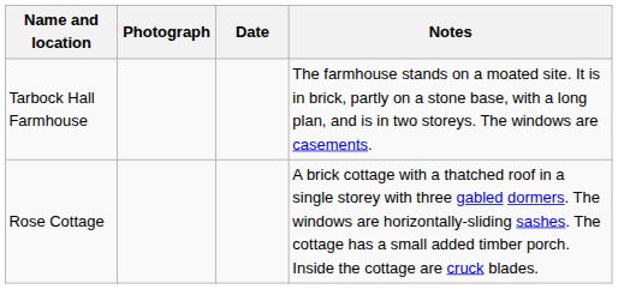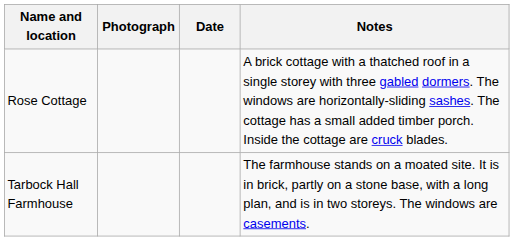rows swapped: Rose Cottage <-> Tarbock Hall Farmhouse
